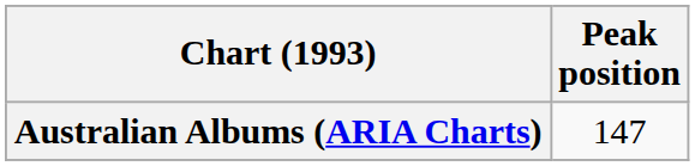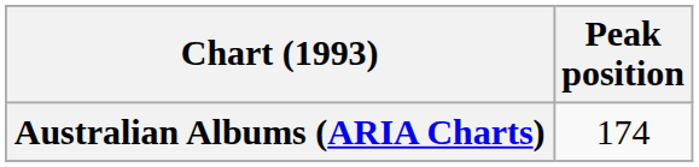Australian Albums (ARIA Charts) | Peak position: 147 -> 174
